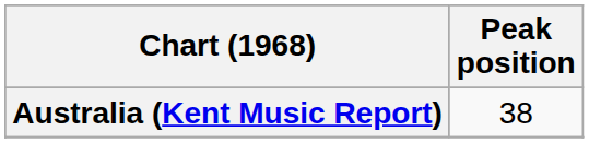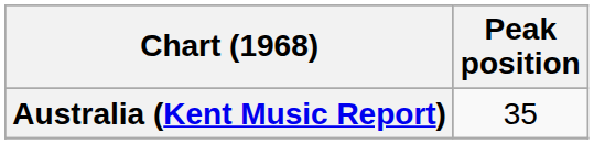Australia (Kent Music Report) | Peak position: 38 -> 35
